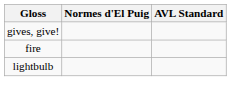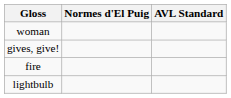+ row: woman
